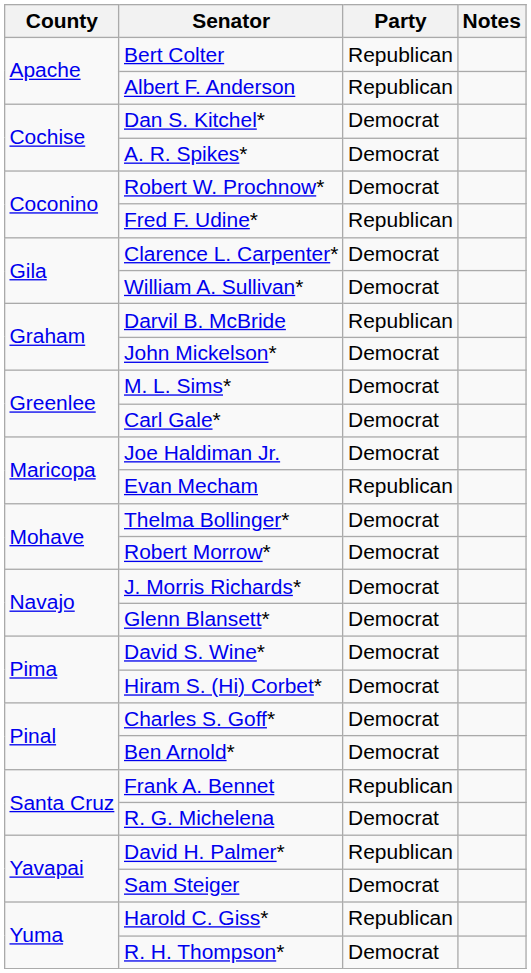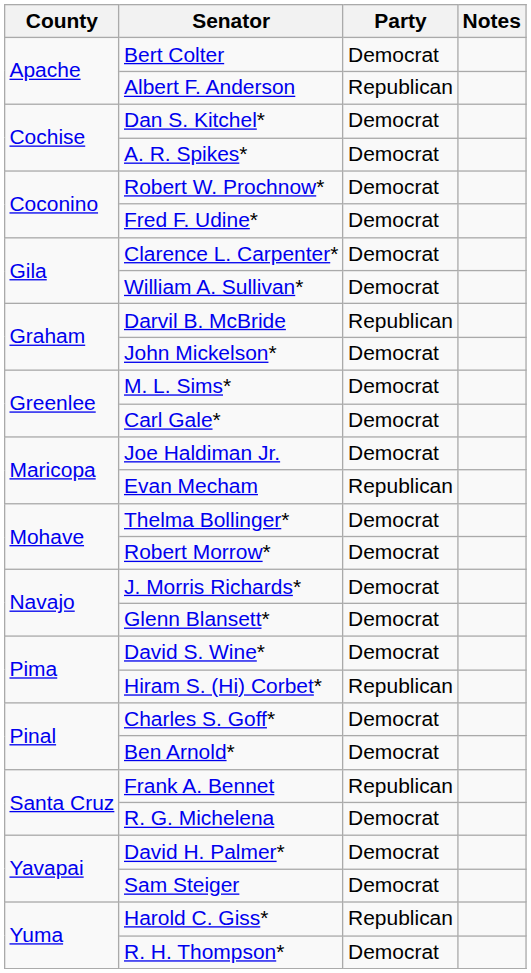Bert Colter | Party: Republican -> Democrat
Fred F. Udine* | Party: Republican -> Democrat
Hiram S. (Hi) Corbet* | Party: Democrat -> Republican
David H. Palmer* | Party: Republican -> Democrat
